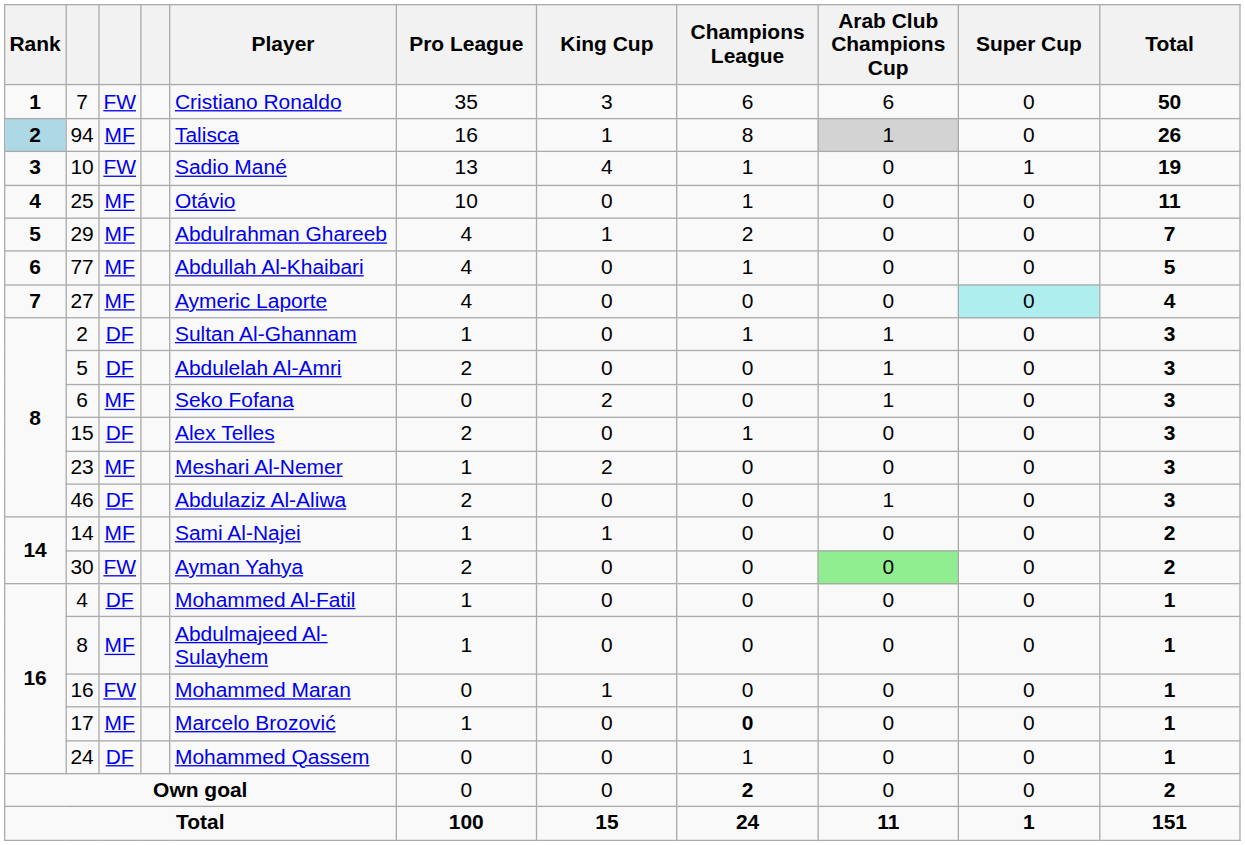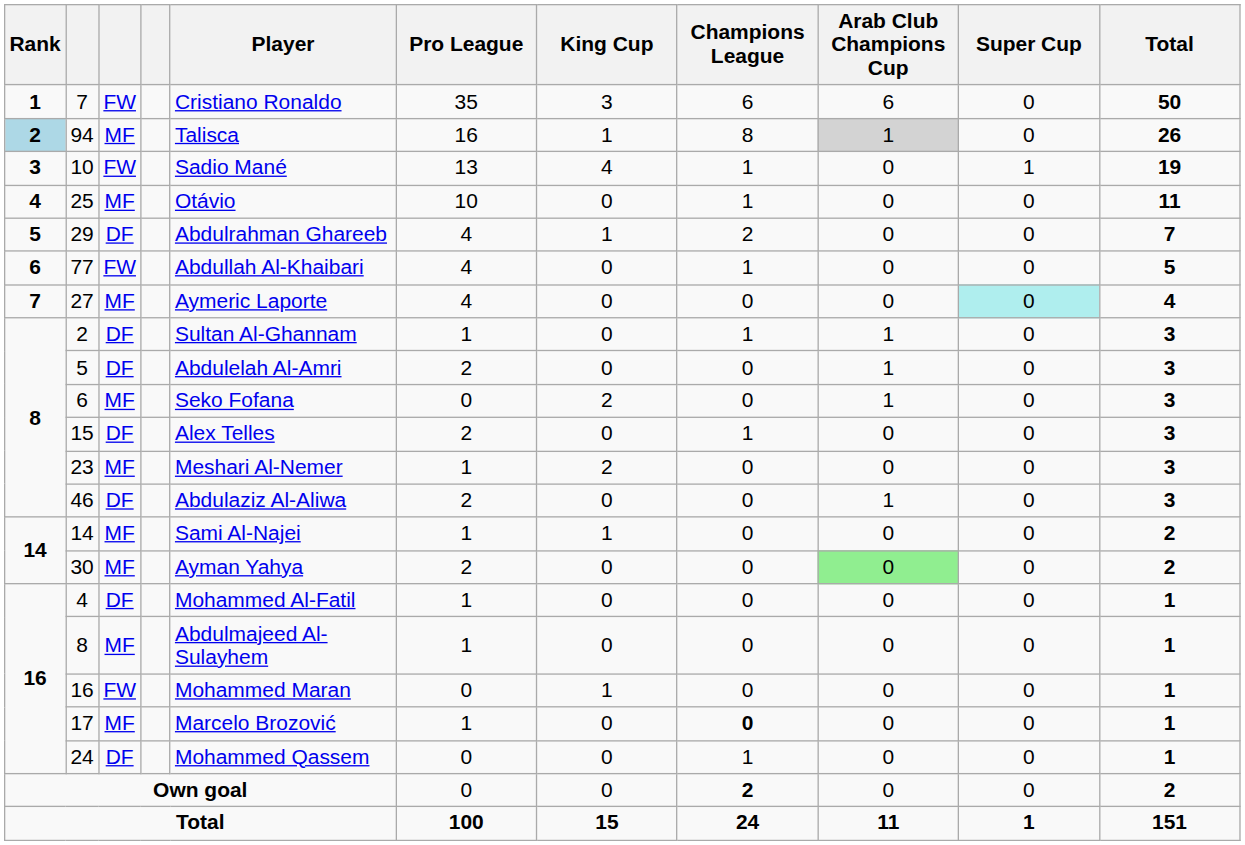29 | column 3: MF -> DF
77 | column 3: MF -> FW
30 | column 3: FW -> MF
